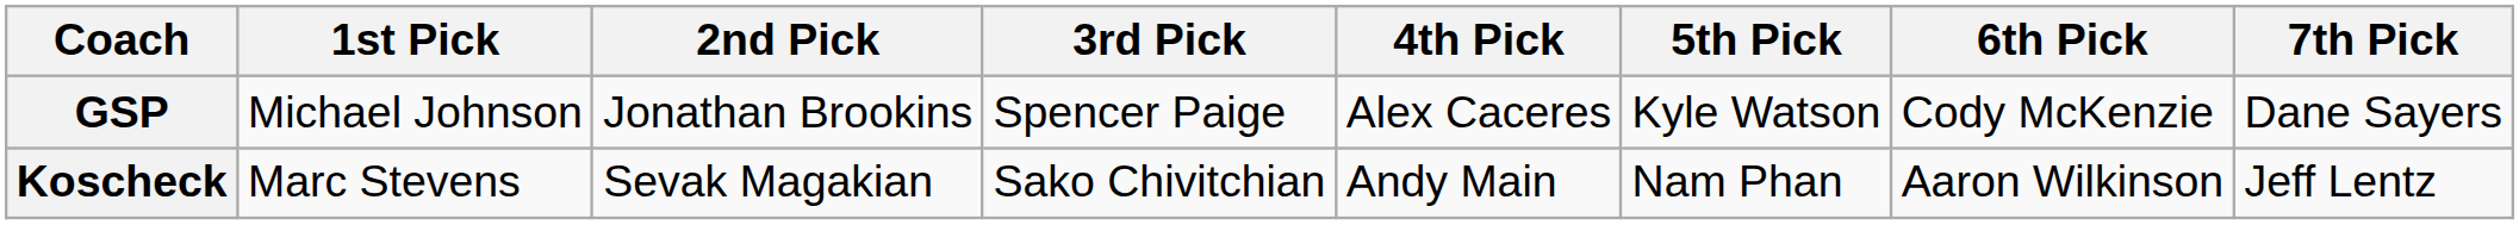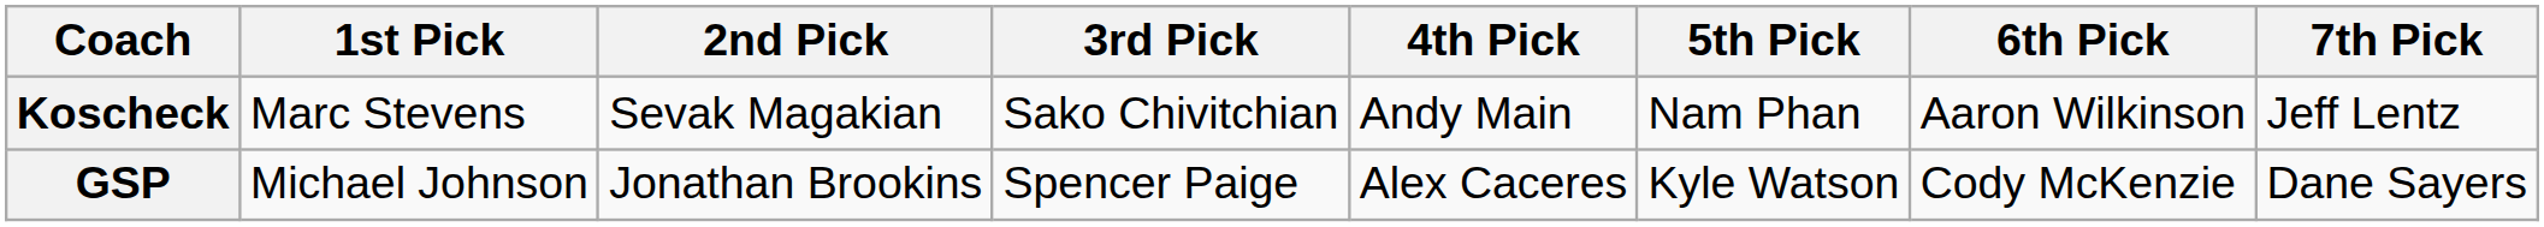rows swapped: Koscheck <-> GSP
